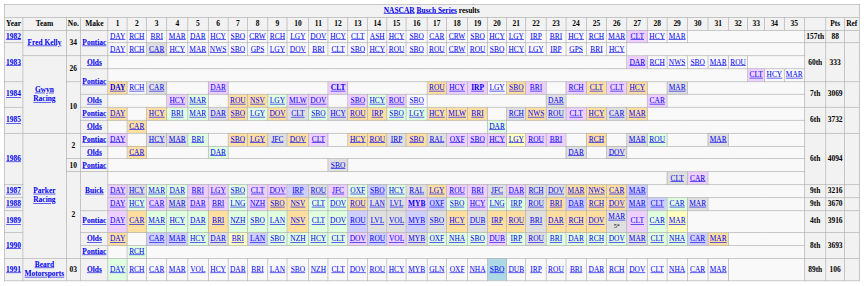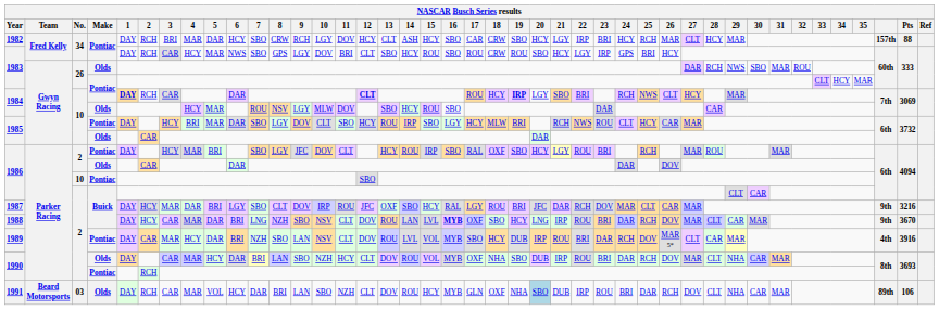1984 / Pontiac | 25: CLT -> NWS
1987 | 25: NWS -> CLT
